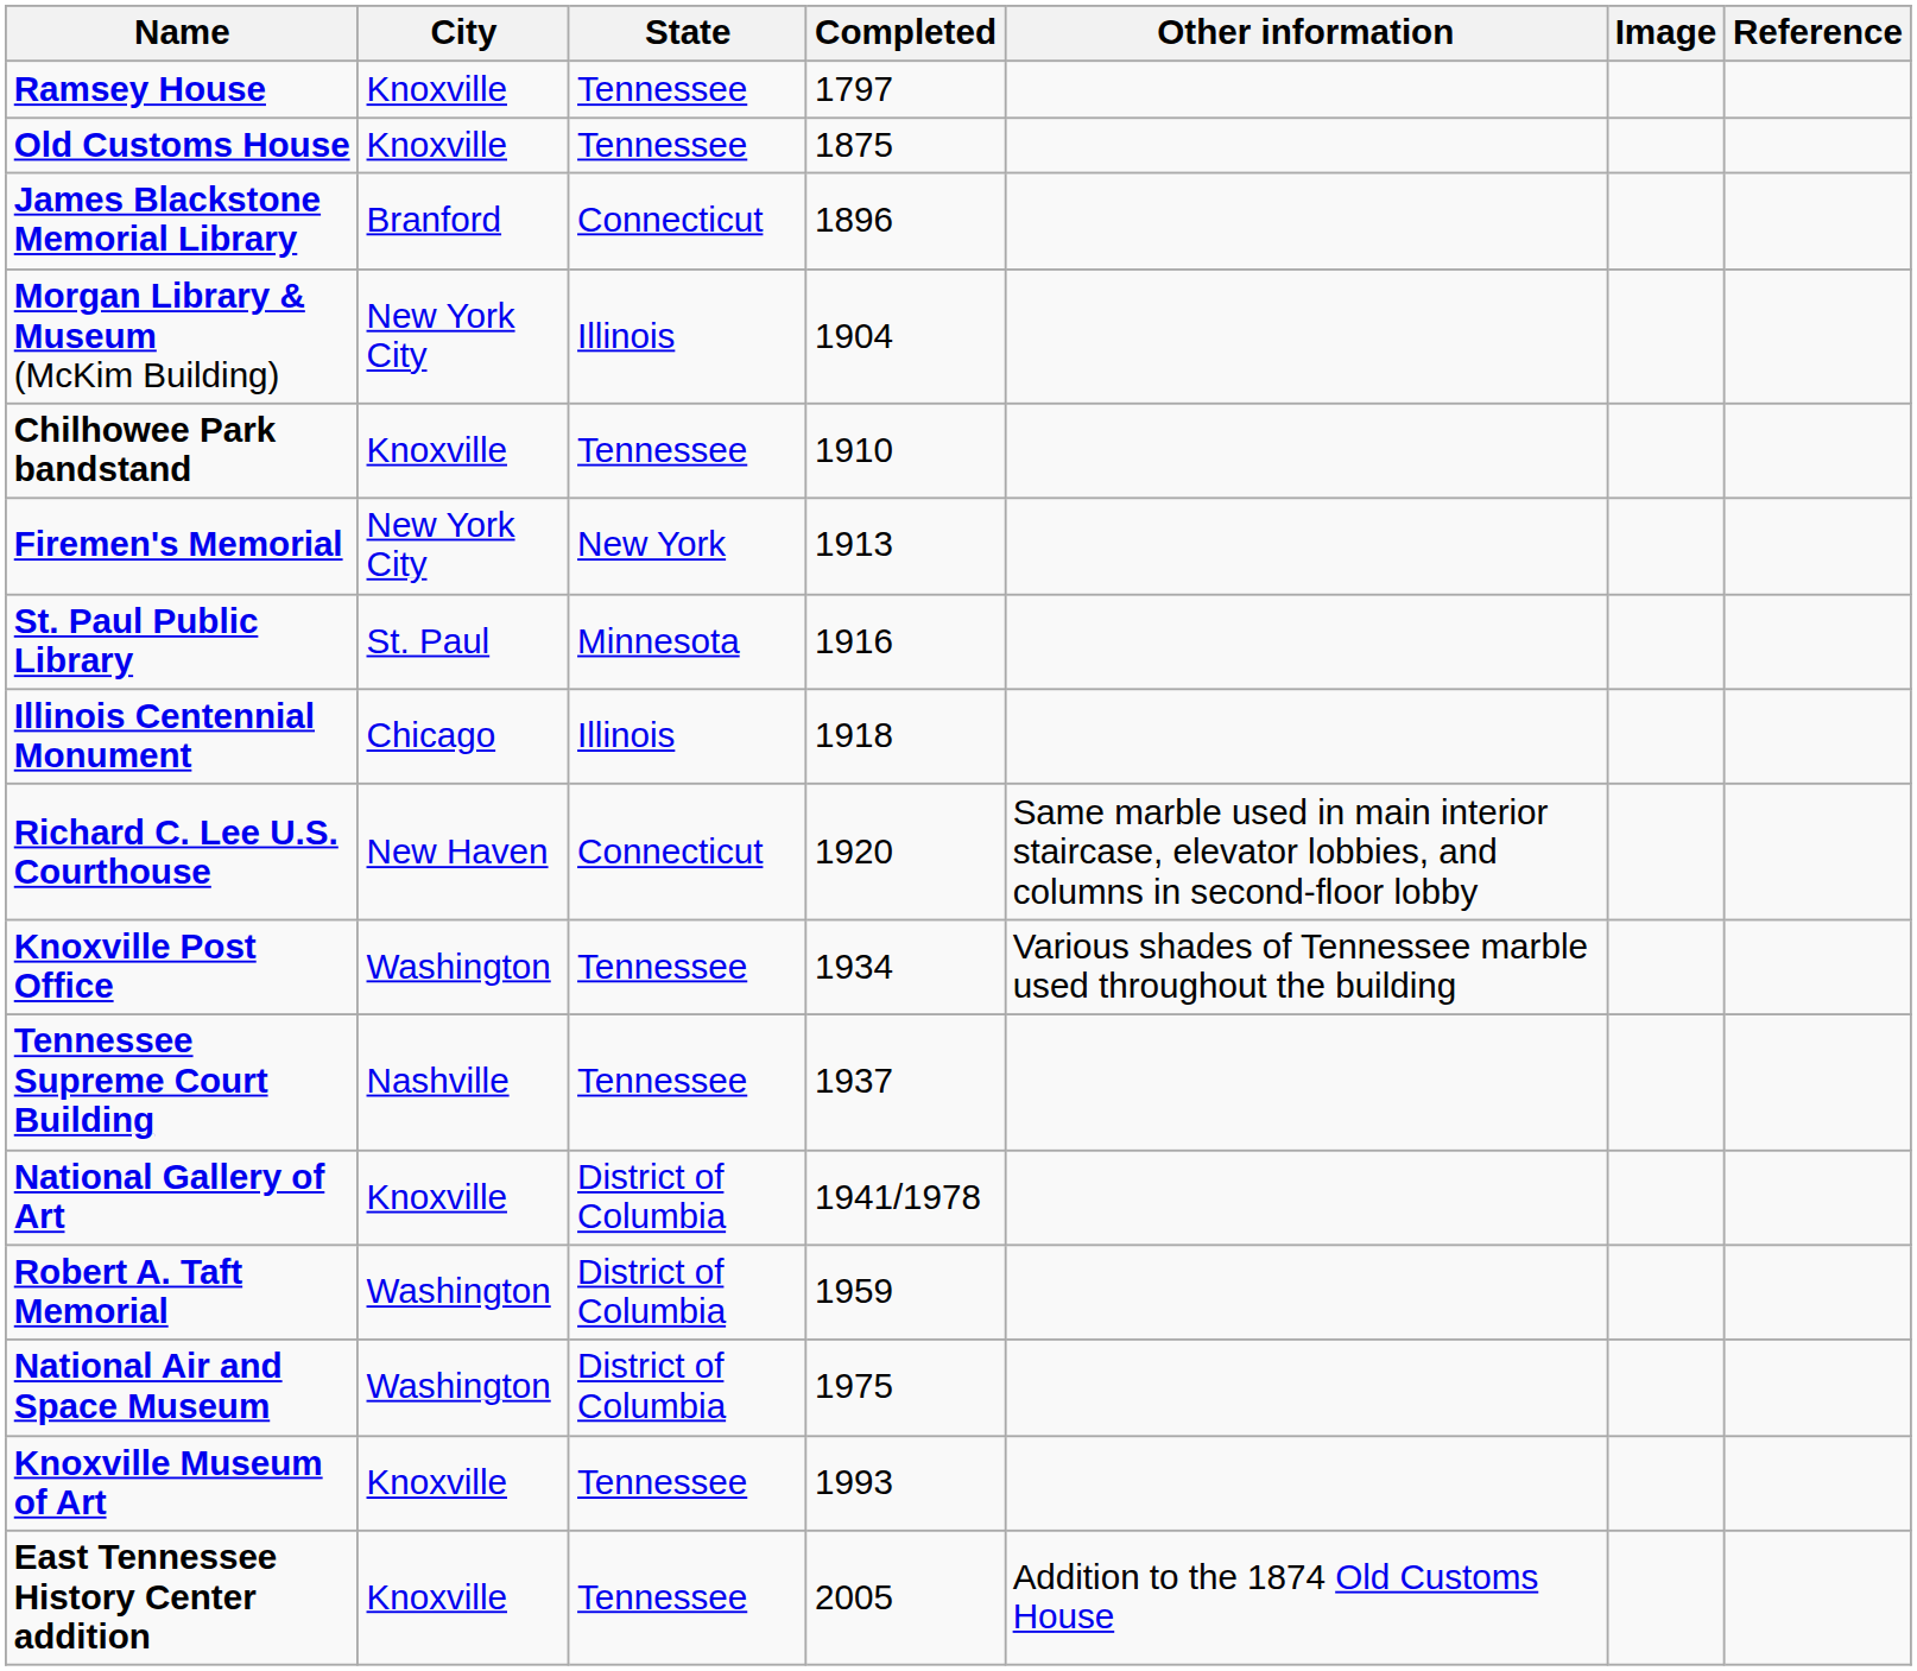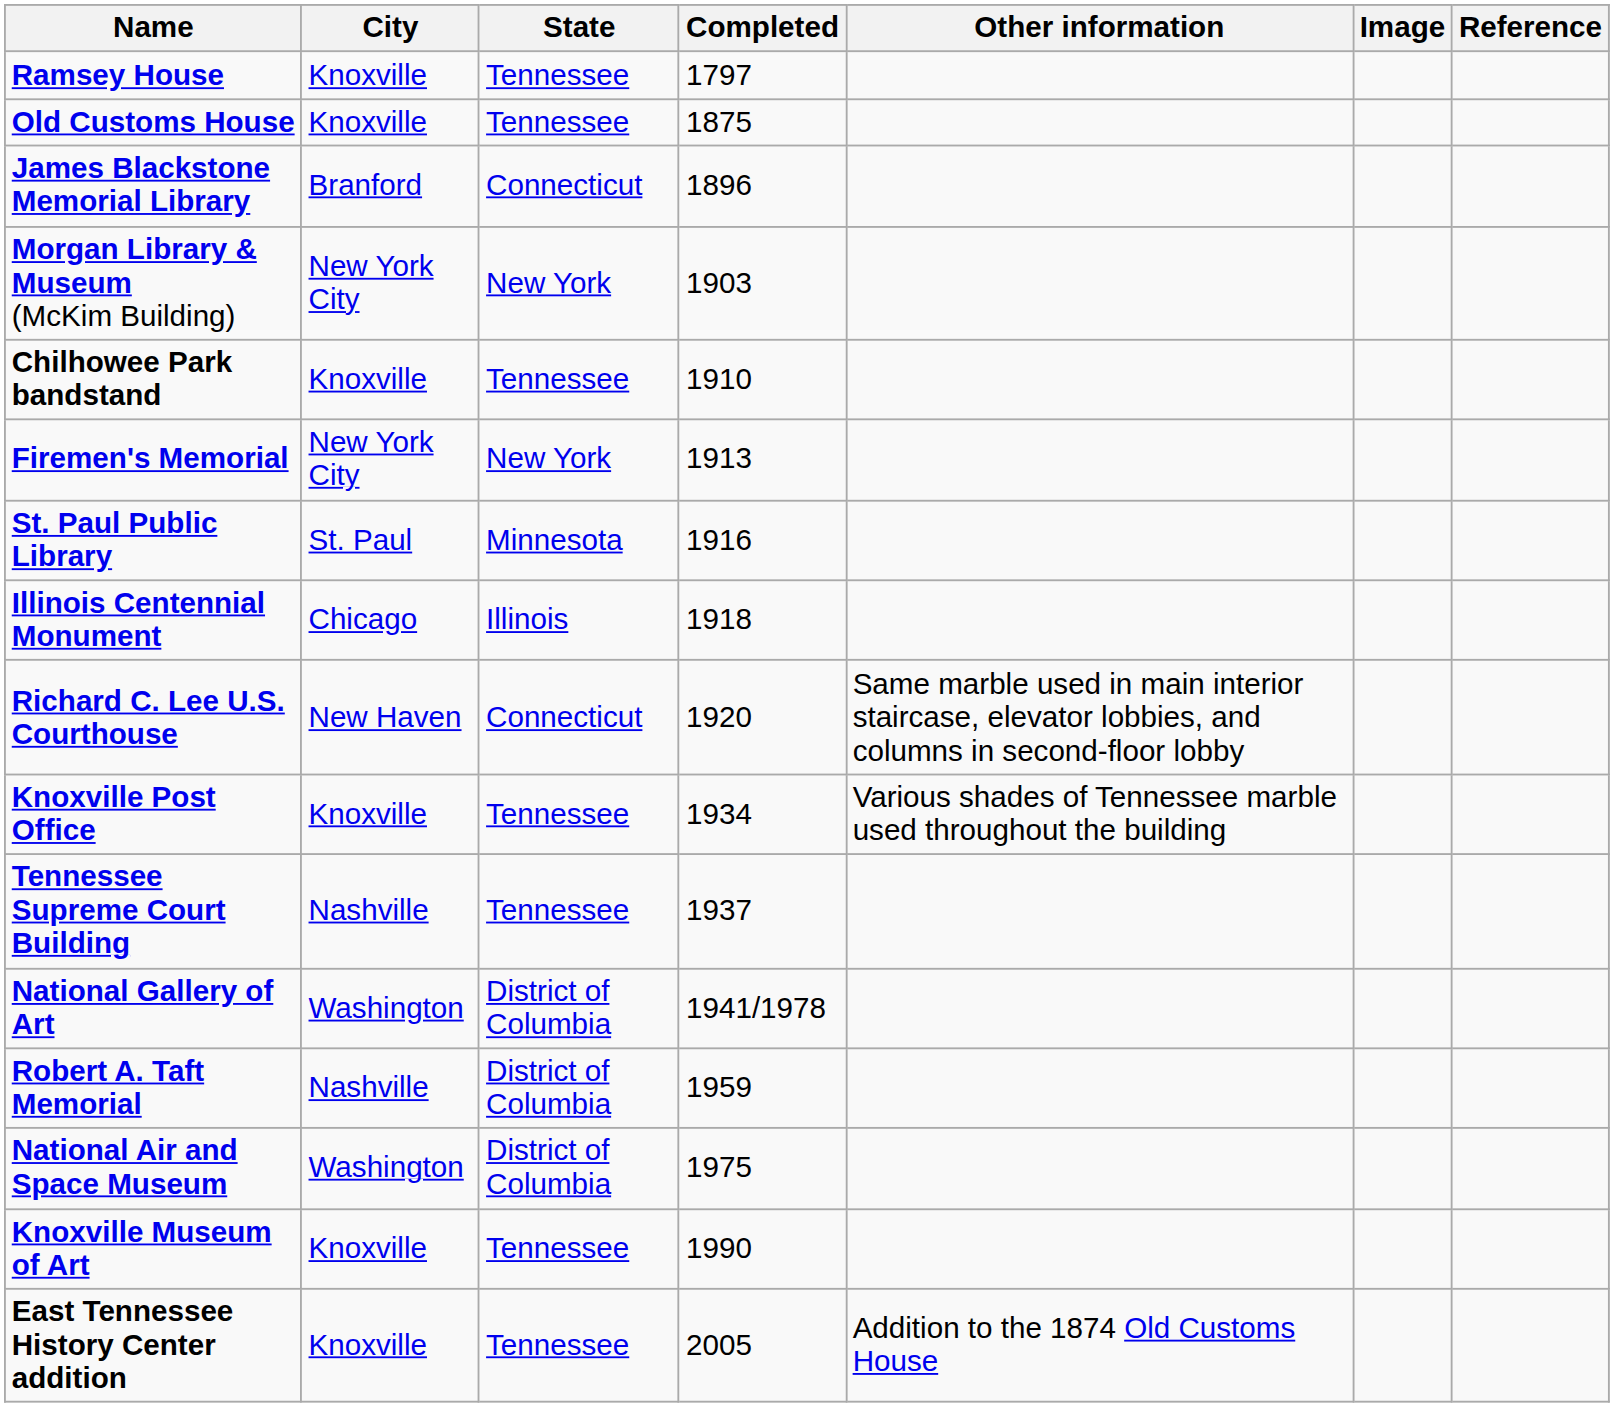Morgan Library & Museum (McKim Building) | State: Illinois -> New York
Morgan Library & Museum (McKim Building) | Completed: 1904 -> 1903
Knoxville Post Office | City: Washington -> Knoxville
National Gallery of Art | City: Knoxville -> Washington
Robert A. Taft Memorial | City: Washington -> Nashville
Knoxville Museum of Art | Completed: 1993 -> 1990
